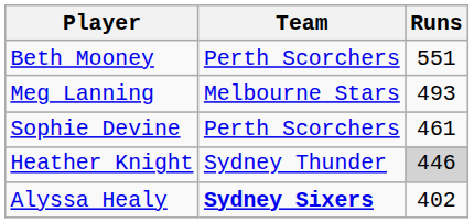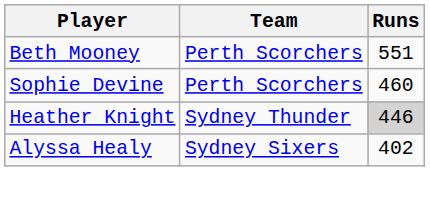- row: Meg Lanning | Melbourne Stars | 493
Sophie Devine | Runs: 461 -> 460
Alyssa Healy | Team: bold -> normal
